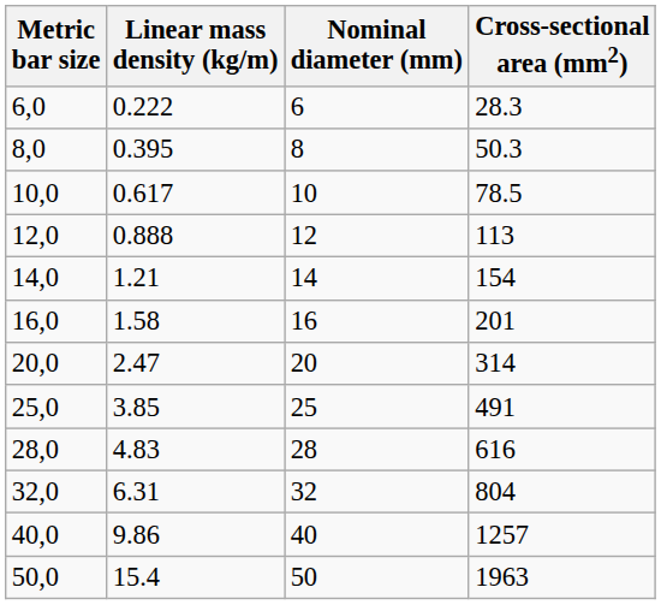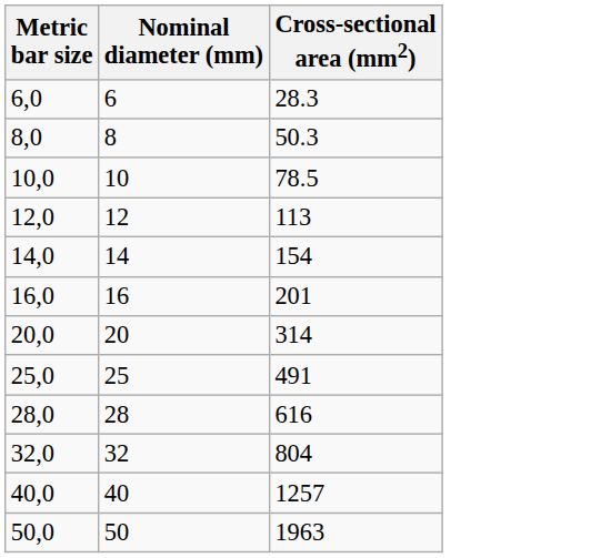- column: Linear mass density (kg/m) | 0.222 | 0.395 | 0.617 | 0.888 | 1.21 | 1.58 | 2.47 | 3.85 | 4.83 | 6.31 | 9.86 | 15.4
